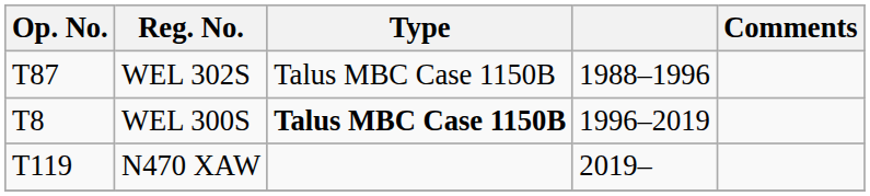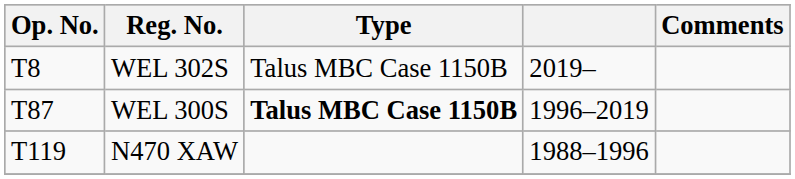WEL 302S | Op. No.: T87 -> T8
WEL 302S | column 4: 1988–1996 -> 2019–
WEL 300S | Op. No.: T8 -> T87
N470 XAW | column 4: 2019– -> 1988–1996
